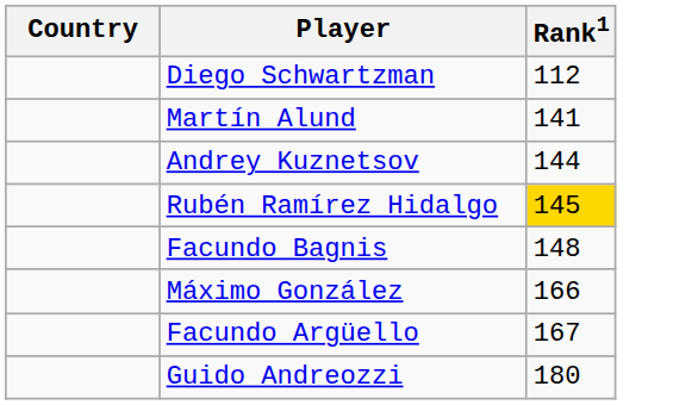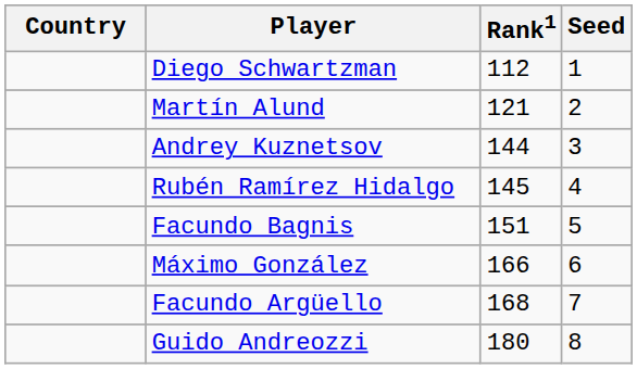+ column: Seed | 1 | 2 | 3 | 4 | 5 | 6 | 7 | 8
Martín Alund | Rank1: 141 -> 121
Rubén Ramírez Hidalgo | Rank1: gold background -> no background
Facundo Bagnis | Rank1: 148 -> 151
Facundo Argüello | Rank1: 167 -> 168
